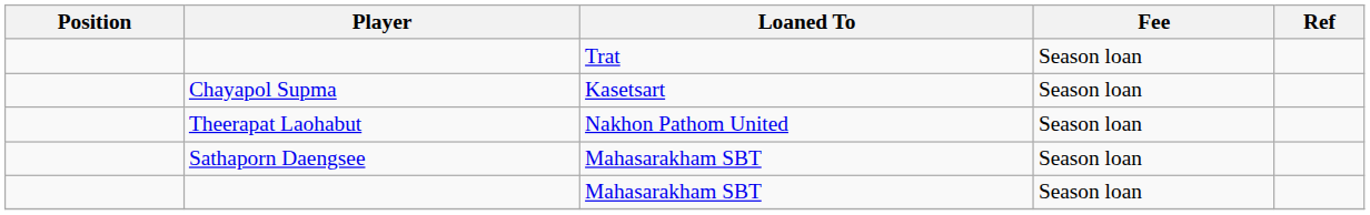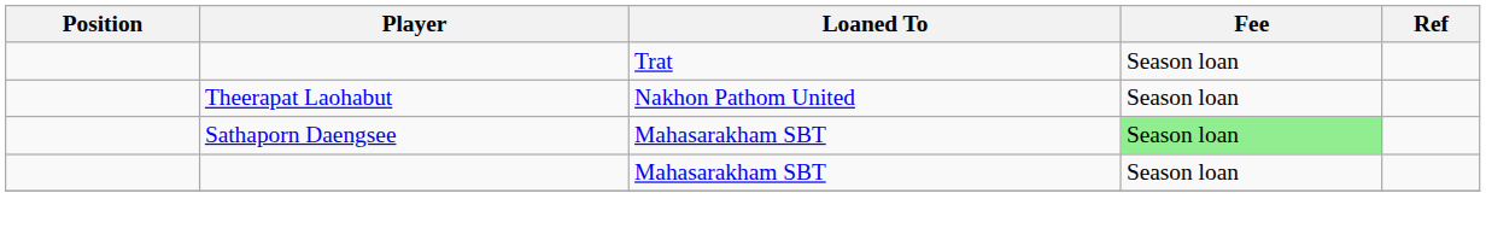- row: Chayapol Supma | Kasetsart | Season loan
Sathaporn Daengsee | Fee: no background -> lightgreen background
